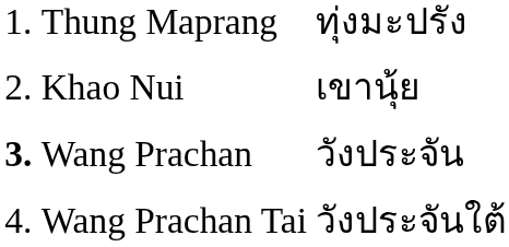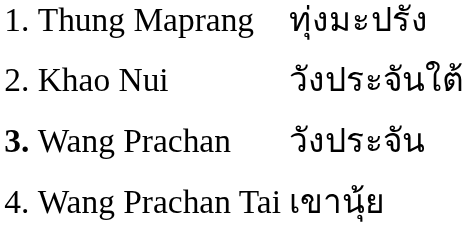Khao Nui | column 3: เขานุ้ย -> วังประจันใต้
Wang Prachan Tai | column 3: วังประจันใต้ -> เขานุ้ย
